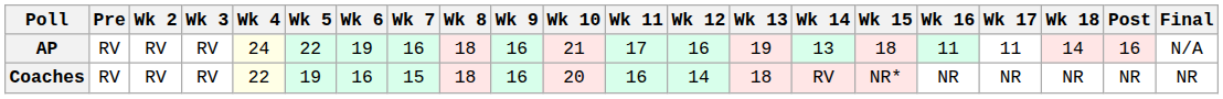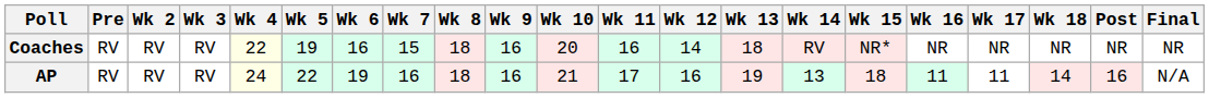rows swapped: AP <-> Coaches
